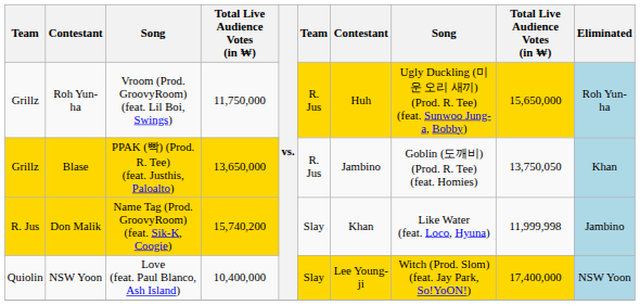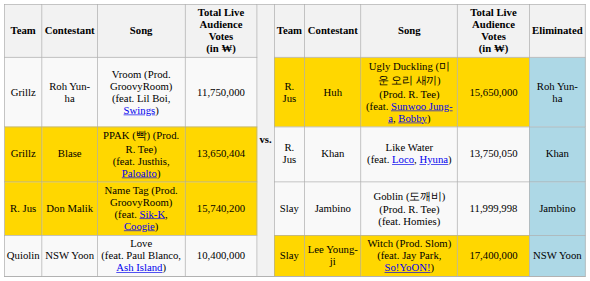Blase | column 4: 13,650,000 -> 13,650,404
Blase | column 7: Jambino -> Khan
Blase | column 8: Goblin (도깨비) (Prod. R. Tee) (feat. Homies) -> Like Water (feat. Loco, Hyuna)
Don Malik | column 7: Khan -> Jambino
Don Malik | column 8: Like Water (feat. Loco, Hyuna) -> Goblin (도깨비) (Prod. R. Tee) (feat. Homies)
